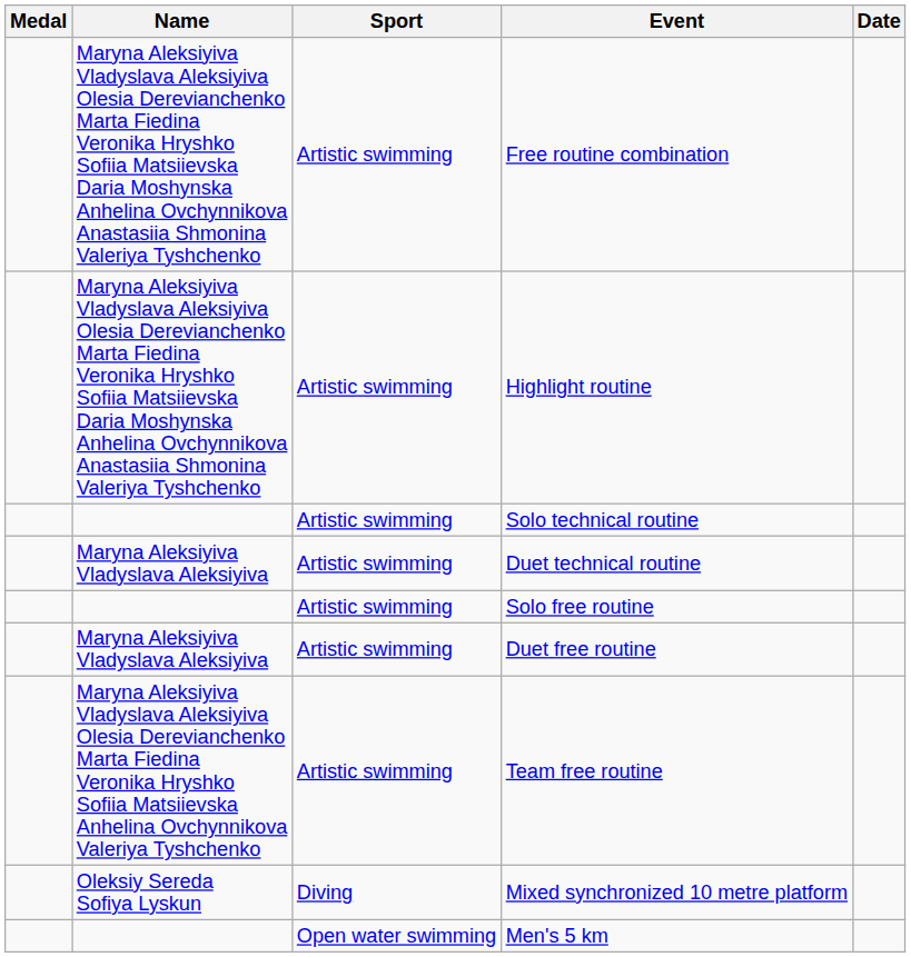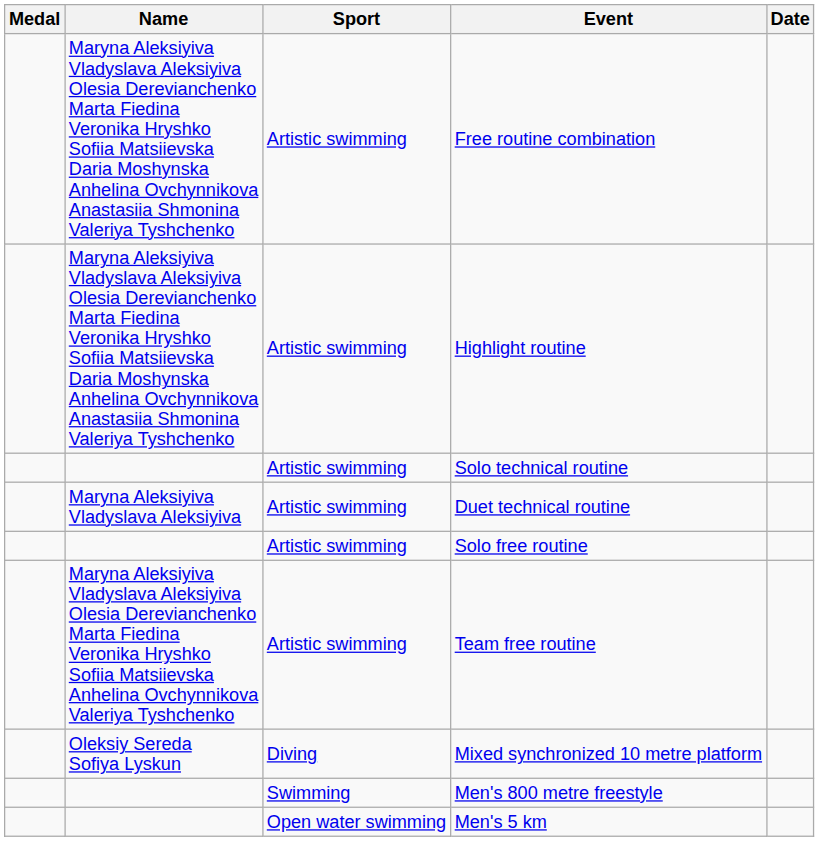- row: Maryna Aleksiyiva Vladyslava Aleksiyiva | Artistic swimming | Duet free routine
+ row: Swimming | Men's 800 metre freestyle
